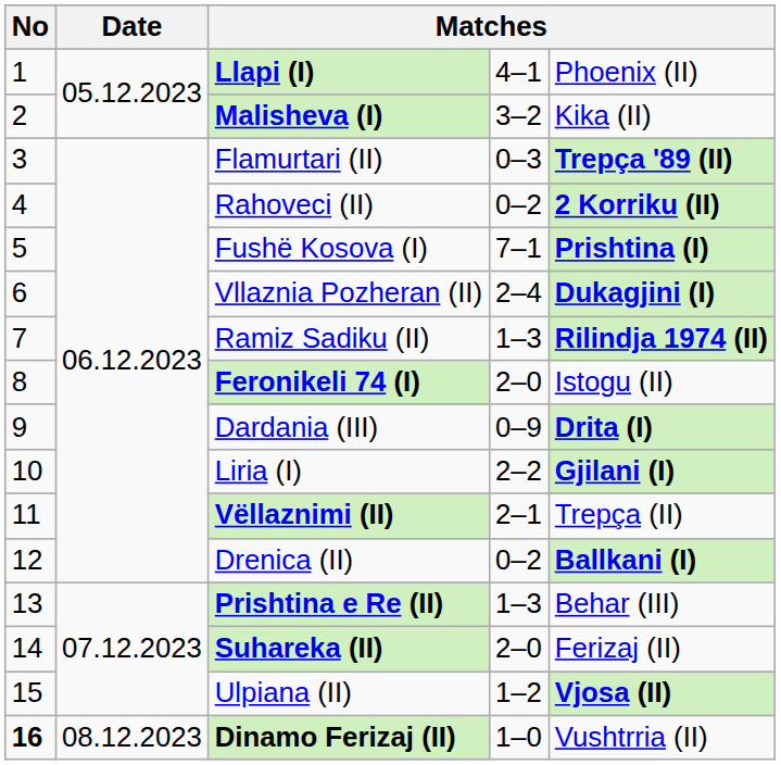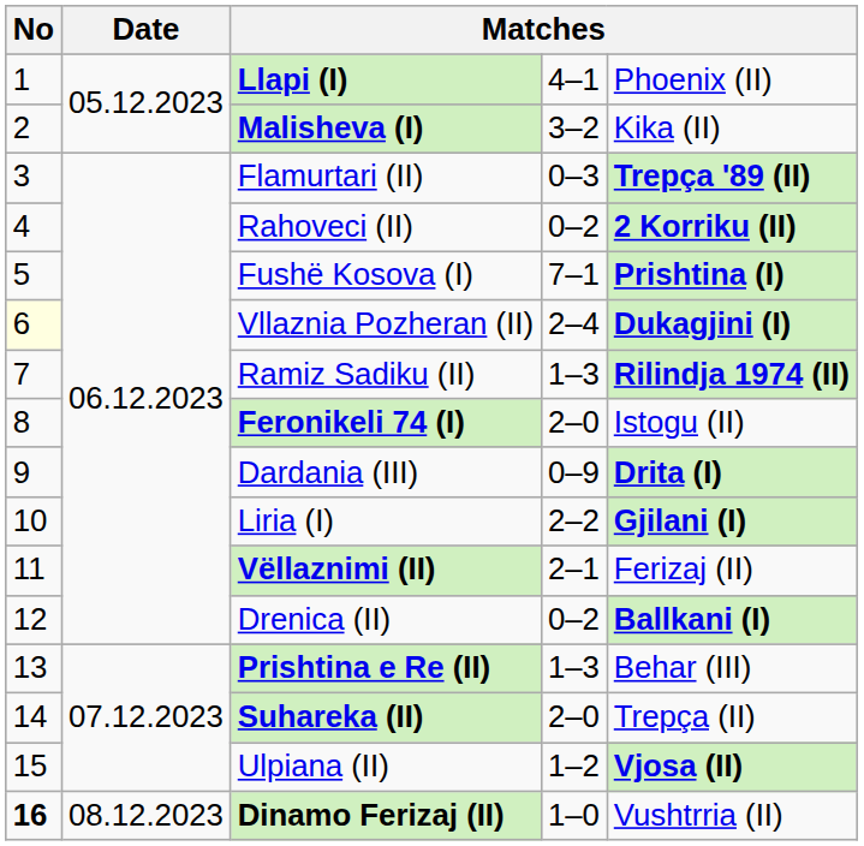Vllaznia Pozheran (II) | No: no background -> lightyellow background
Vëllaznimi (II) | column 5: Trepça (II) -> Ferizaj (II)
Suhareka (II) | column 5: Ferizaj (II) -> Trepça (II)
